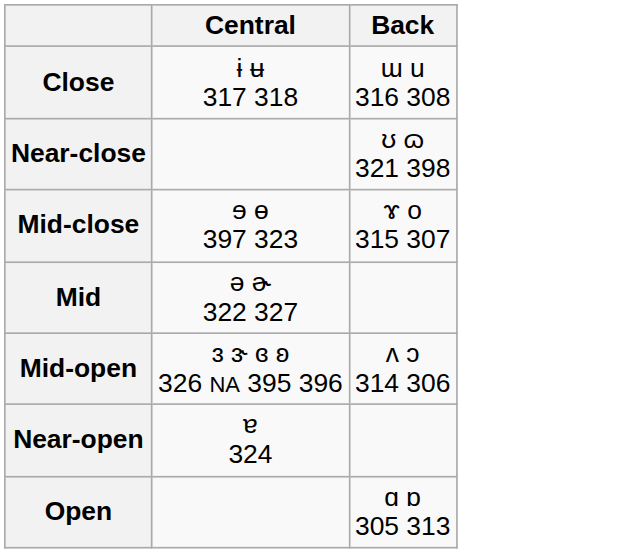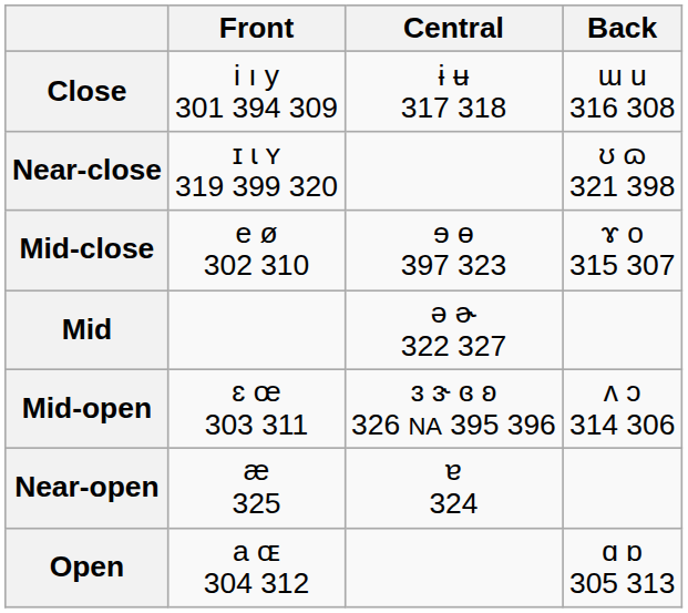+ column: Front | i ı y 301 394 309 | ɪ ɩ ʏ 319 399 320 | e ø 302 310 | ɛ œ 303 311 | æ 325 | a ɶ 304 312
